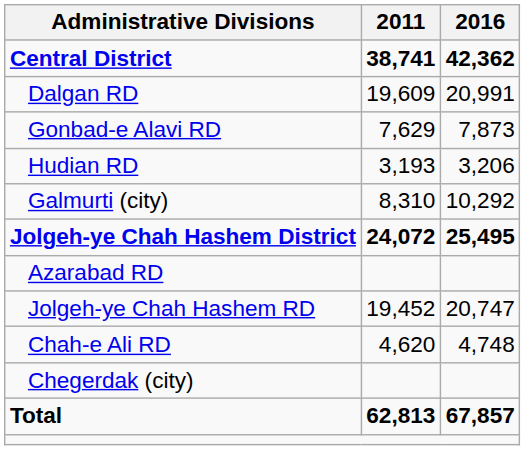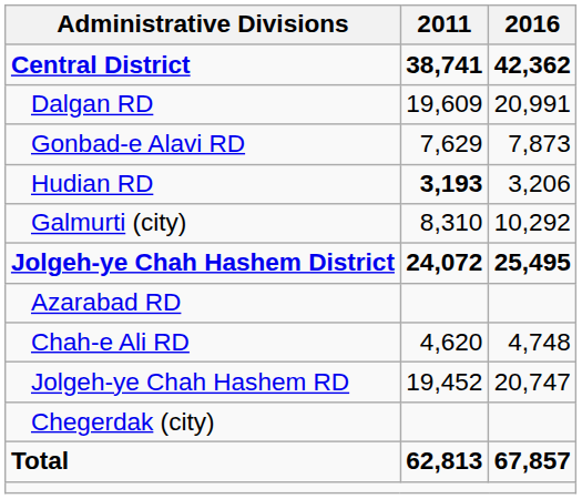Hudian RD | 2011: normal -> bold
rows swapped: Chah-e Ali RD <-> Jolgeh-ye Chah Hashem RD
